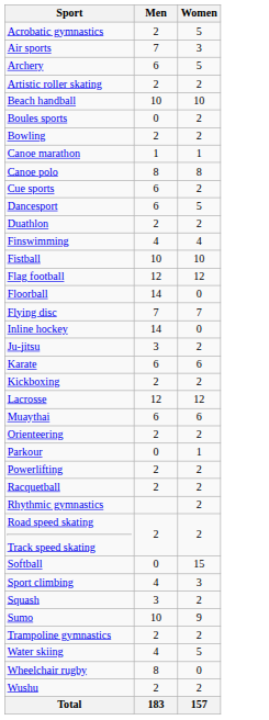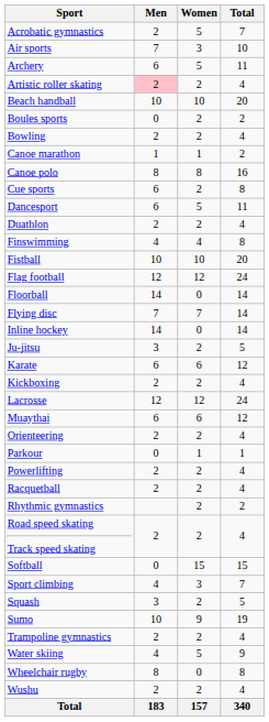+ column: Total | 7 | 10 | 11 | 4 | 20 | 2 | 4 | 2 | 16 | 8 | 11 | 4 | 8 | 20 | 24 | 14 | 14 | 14 | 5 | 12 | 4 | 24 | 12 | 4 | 1 | 4 | 4 | 2 | 4 | 15 | 7 | 5 | 19 | 4 | 9 | 8 | 4 | 340
Artistic roller skating | Men: no background -> pink background
